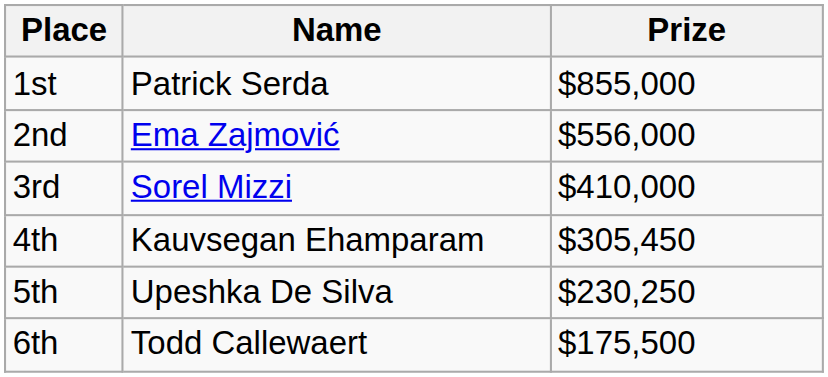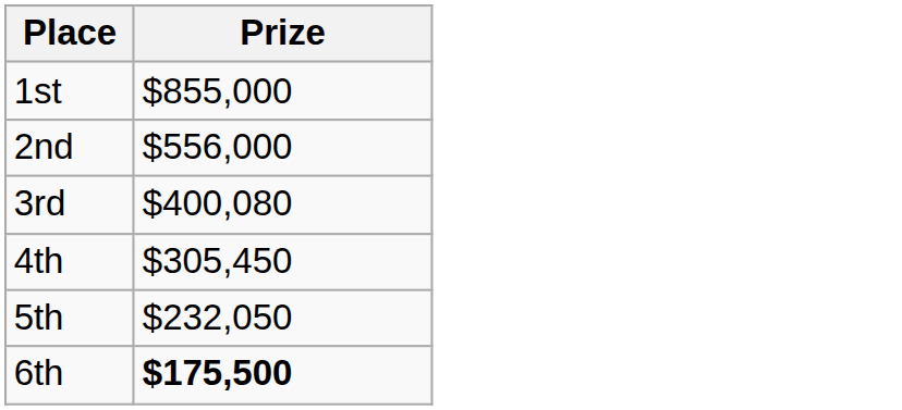- column: Name | Patrick Serda | Ema Zajmović | Sorel Mizzi | Kauvsegan Ehamparam | Upeshka De Silva | Todd Callewaert
3rd | Prize: $410,000 -> $400,080
5th | Prize: $230,250 -> $232,050
6th | Prize: normal -> bold
